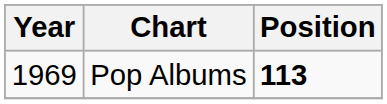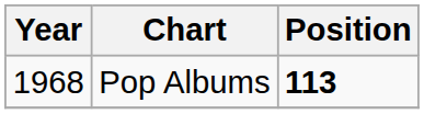Pop Albums | Year: 1969 -> 1968
